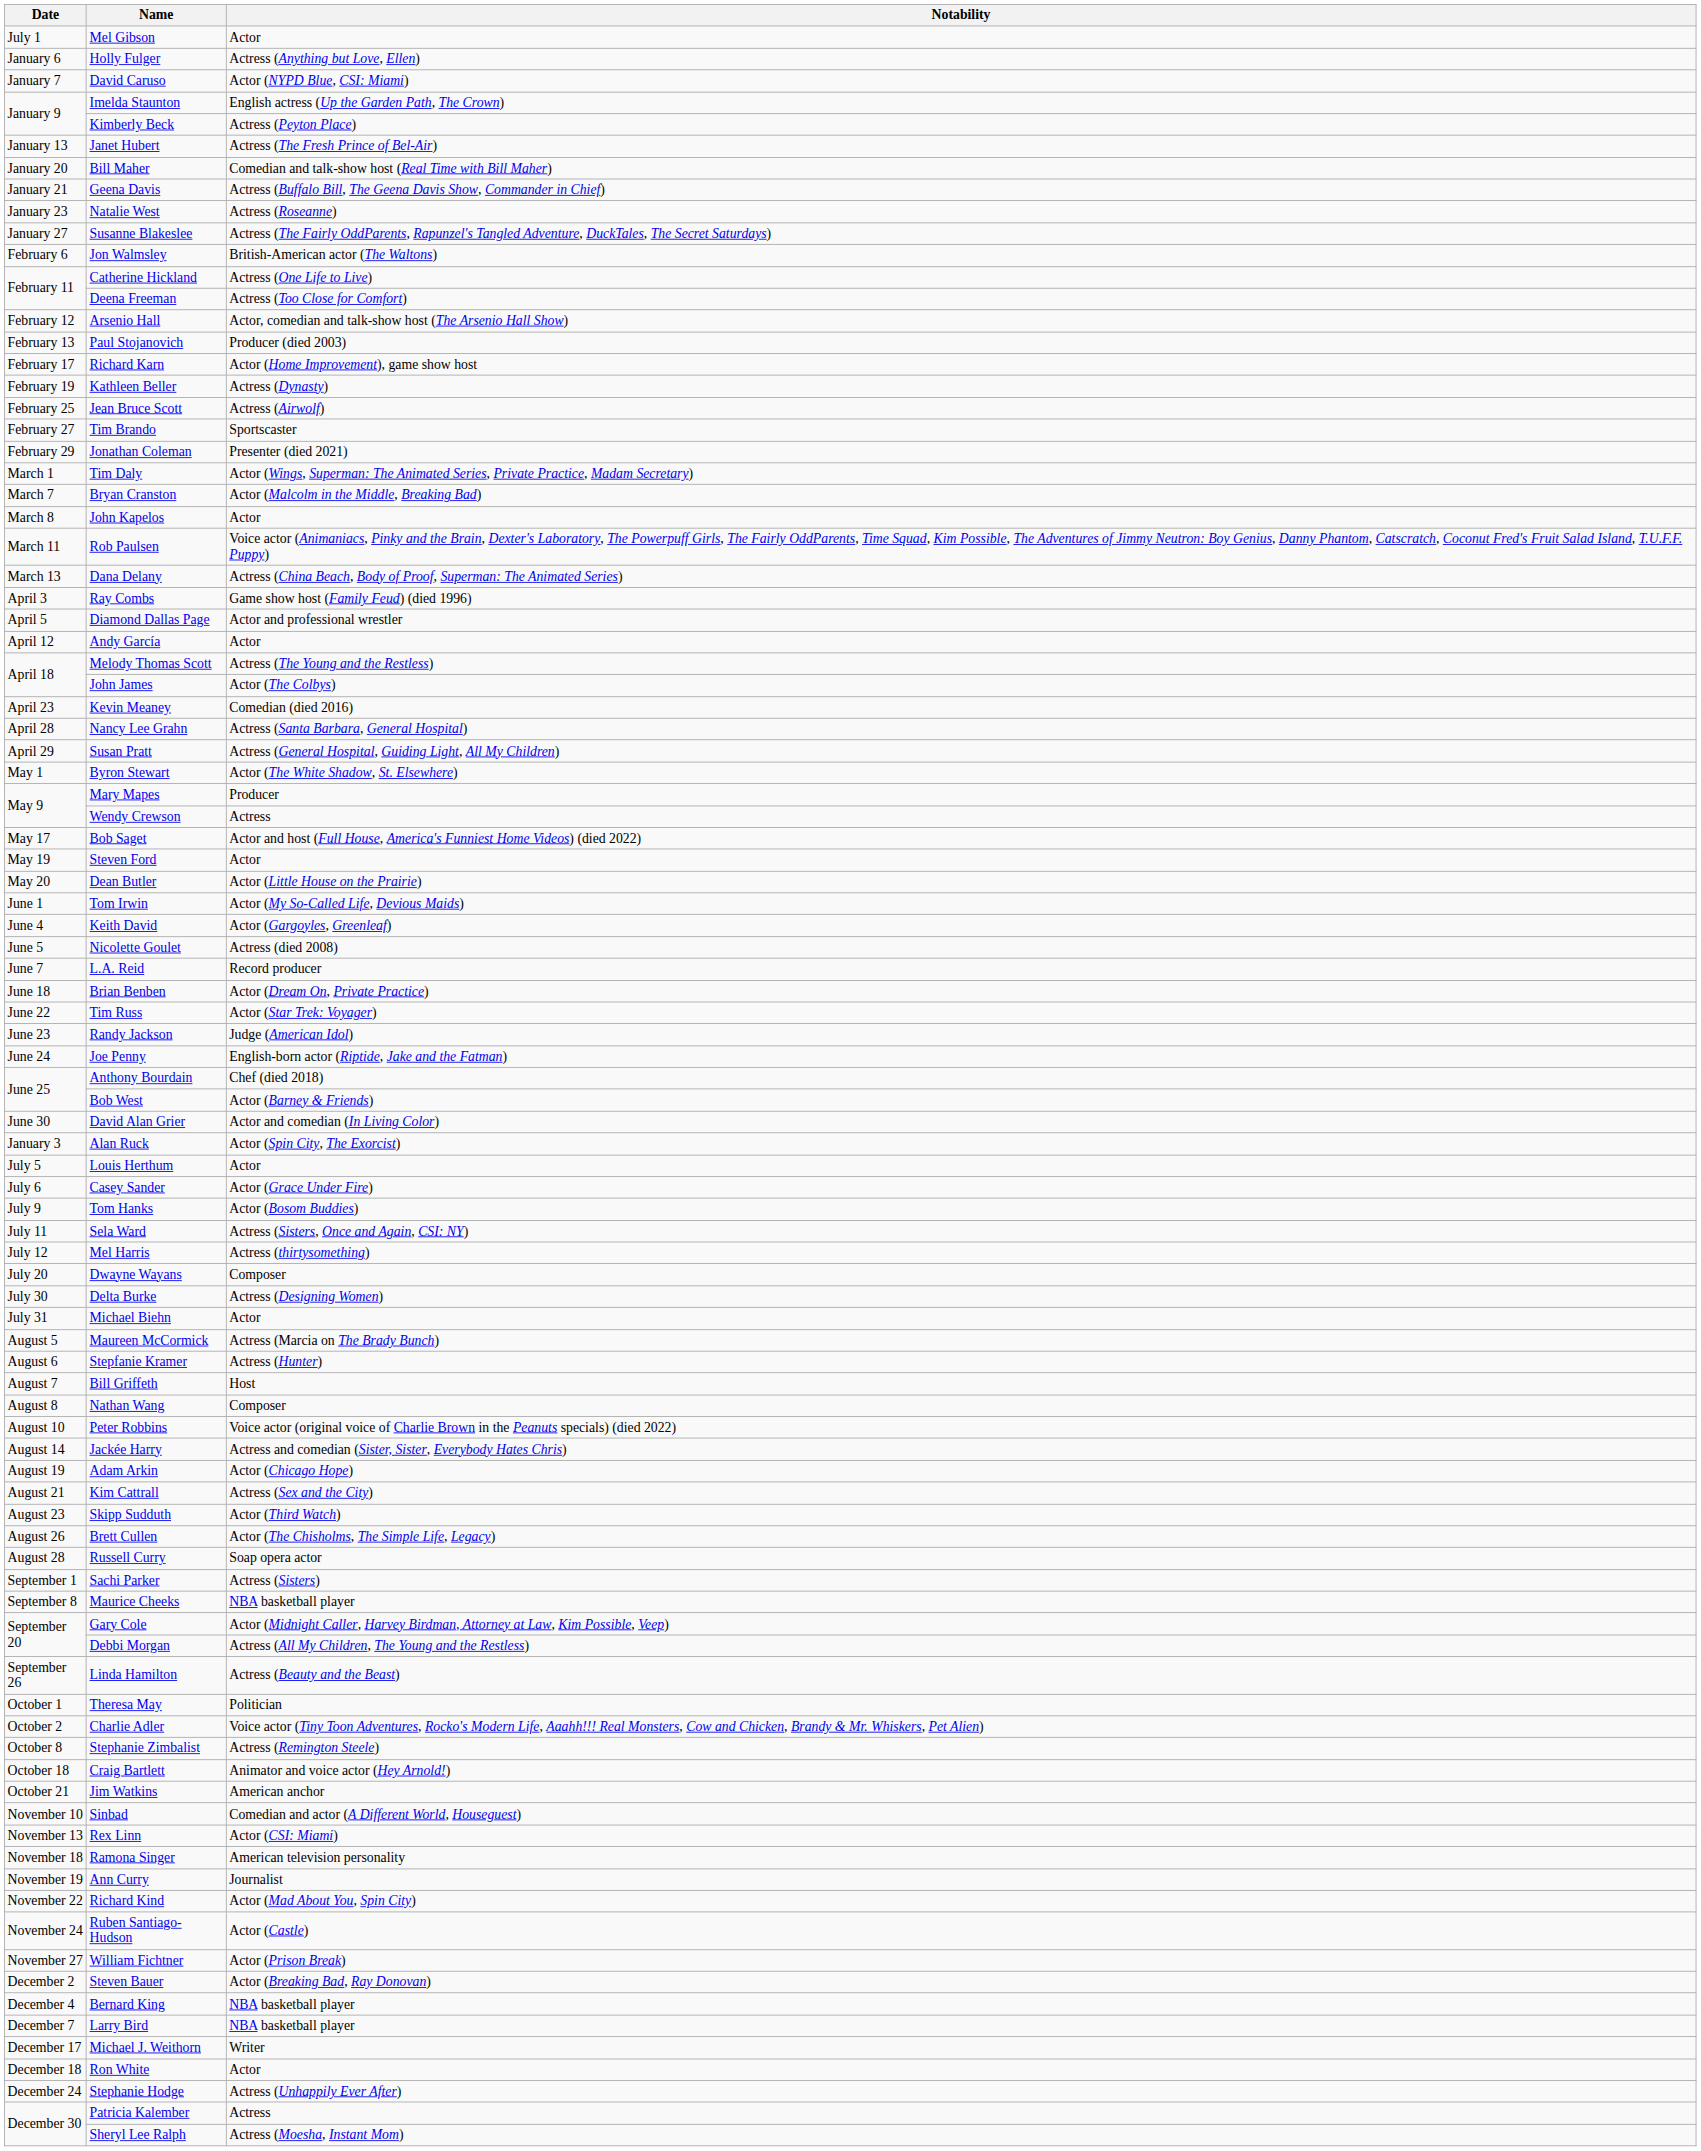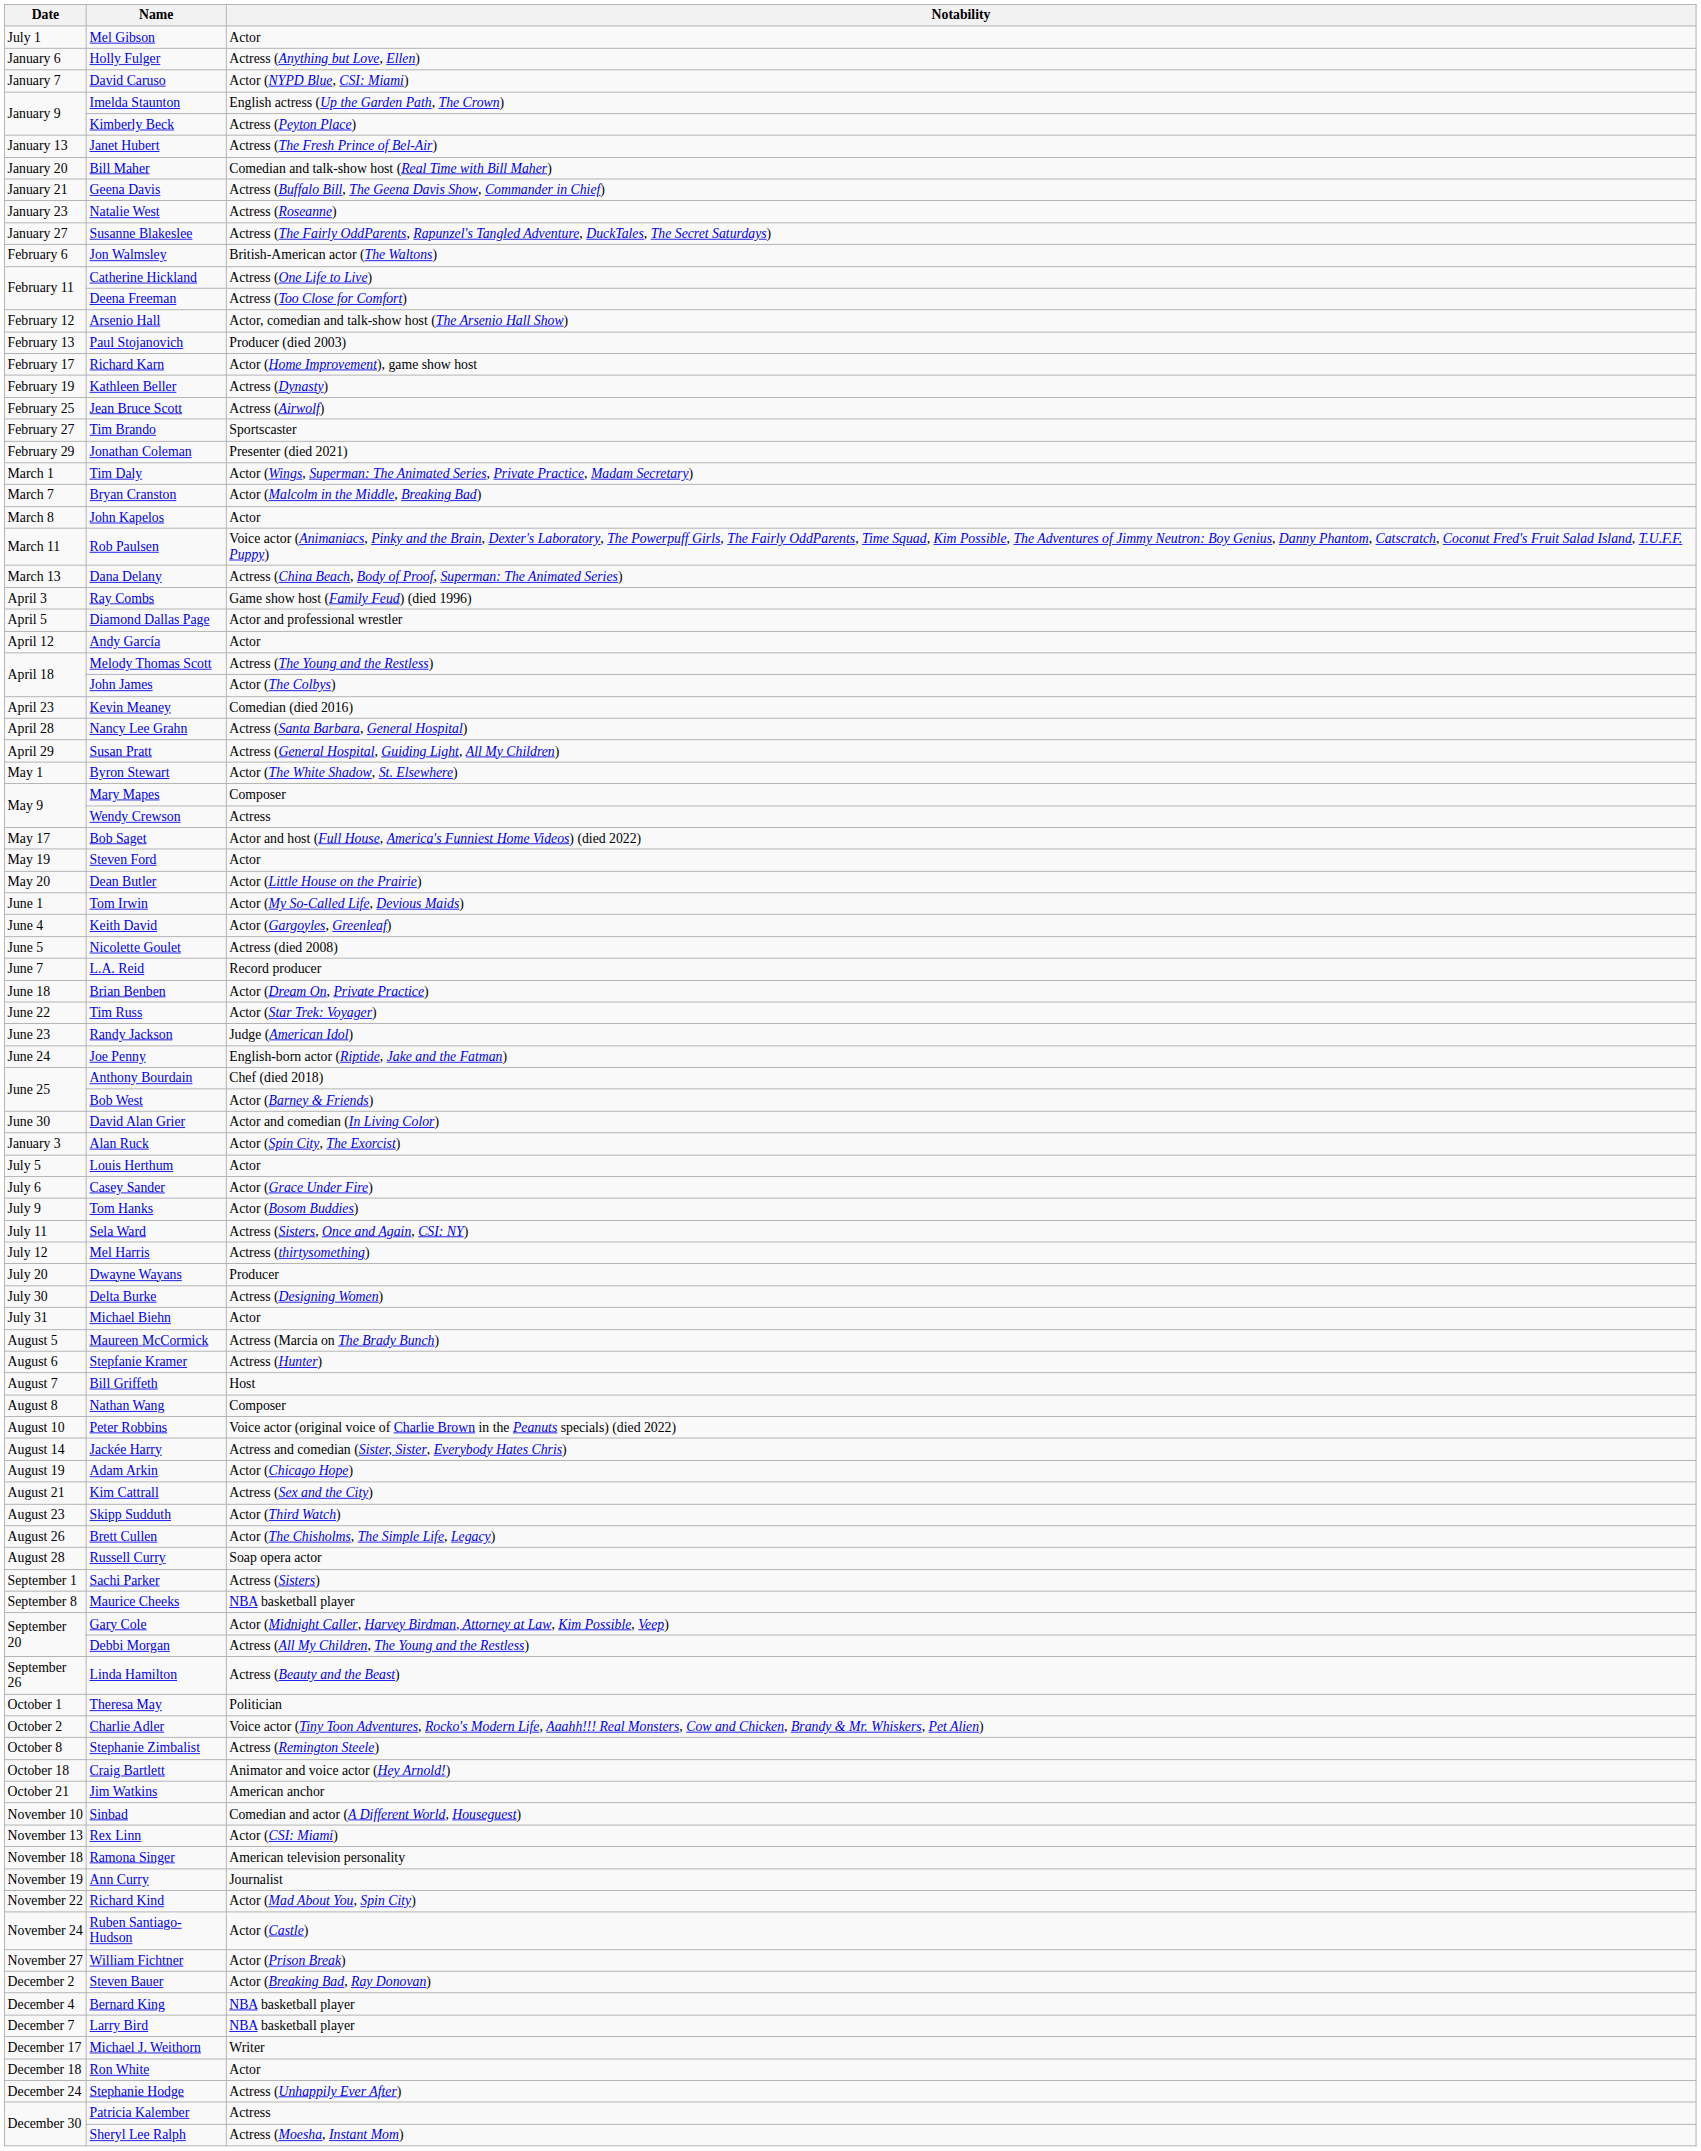Mary Mapes | Notability: Producer -> Composer
Dwayne Wayans | Notability: Composer -> Producer
